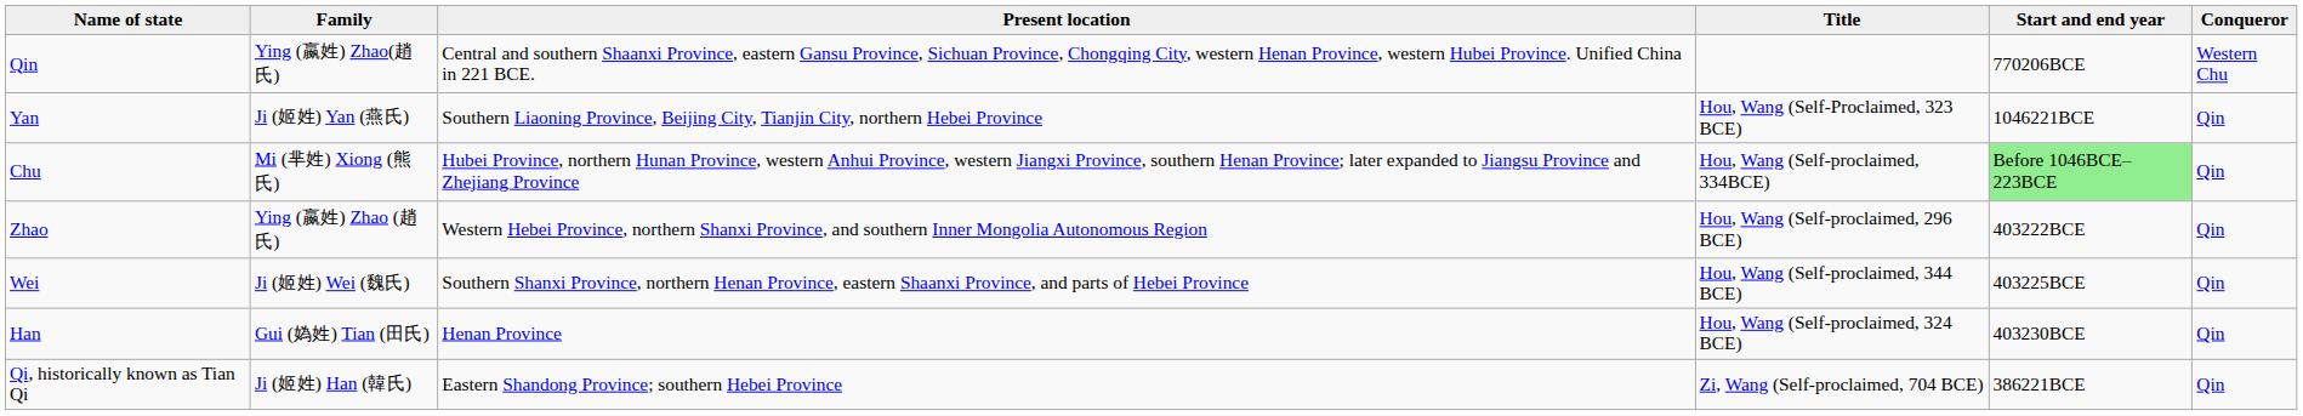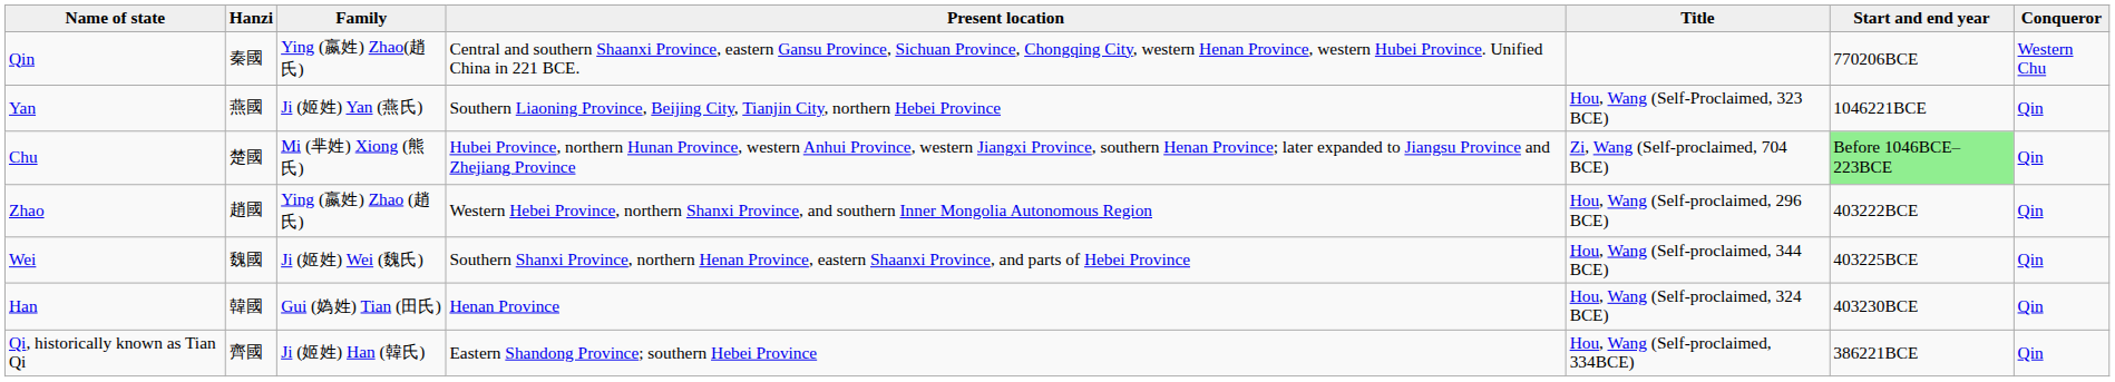+ column: Hanzi | 秦國 | 燕國 | 楚國 | 趙國 | 魏國 | 韓國 | 齊國
Chu | Title: Hou, Wang (Self-proclaimed, 334BCE) -> Zi, Wang (Self-proclaimed, 704 BCE)
Qi, historically known as Tian Qi | Title: Zi, Wang (Self-proclaimed, 704 BCE) -> Hou, Wang (Self-proclaimed, 334BCE)
